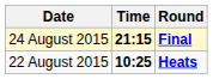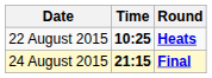rows swapped: 22 August 2015 <-> 24 August 2015
